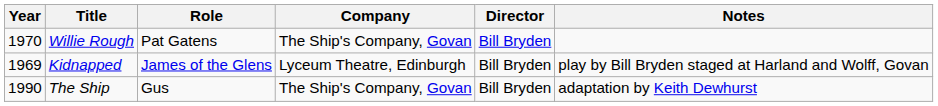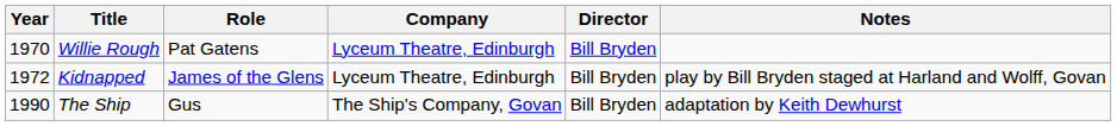Willie Rough | Company: The Ship's Company, Govan -> Lyceum Theatre, Edinburgh
Kidnapped | Year: 1969 -> 1972
